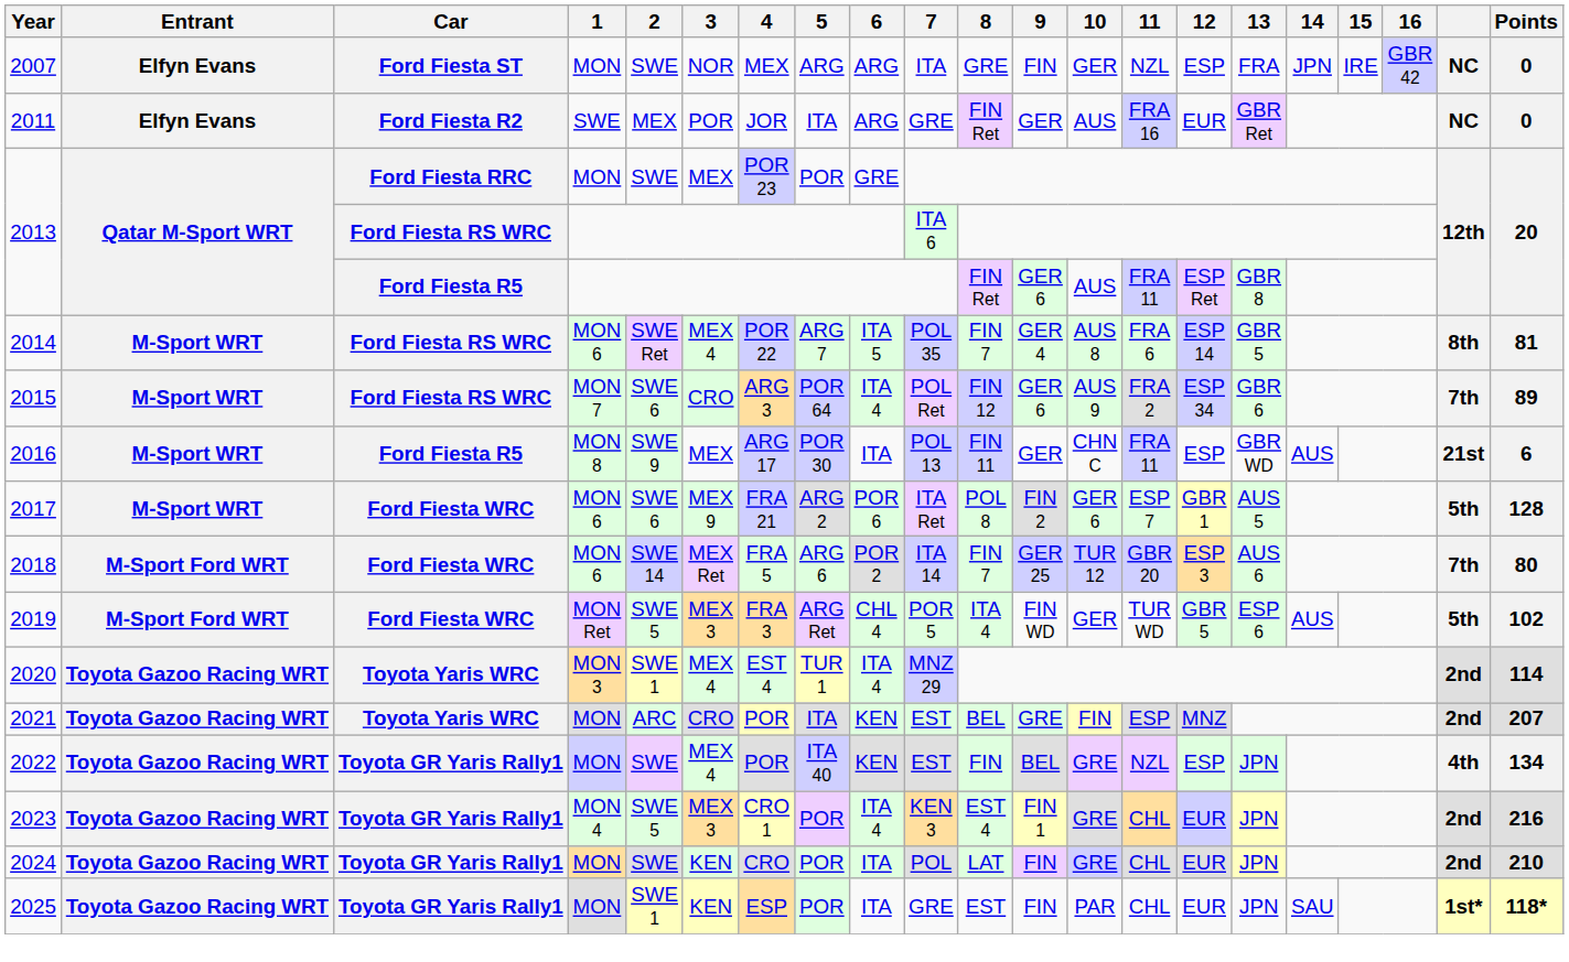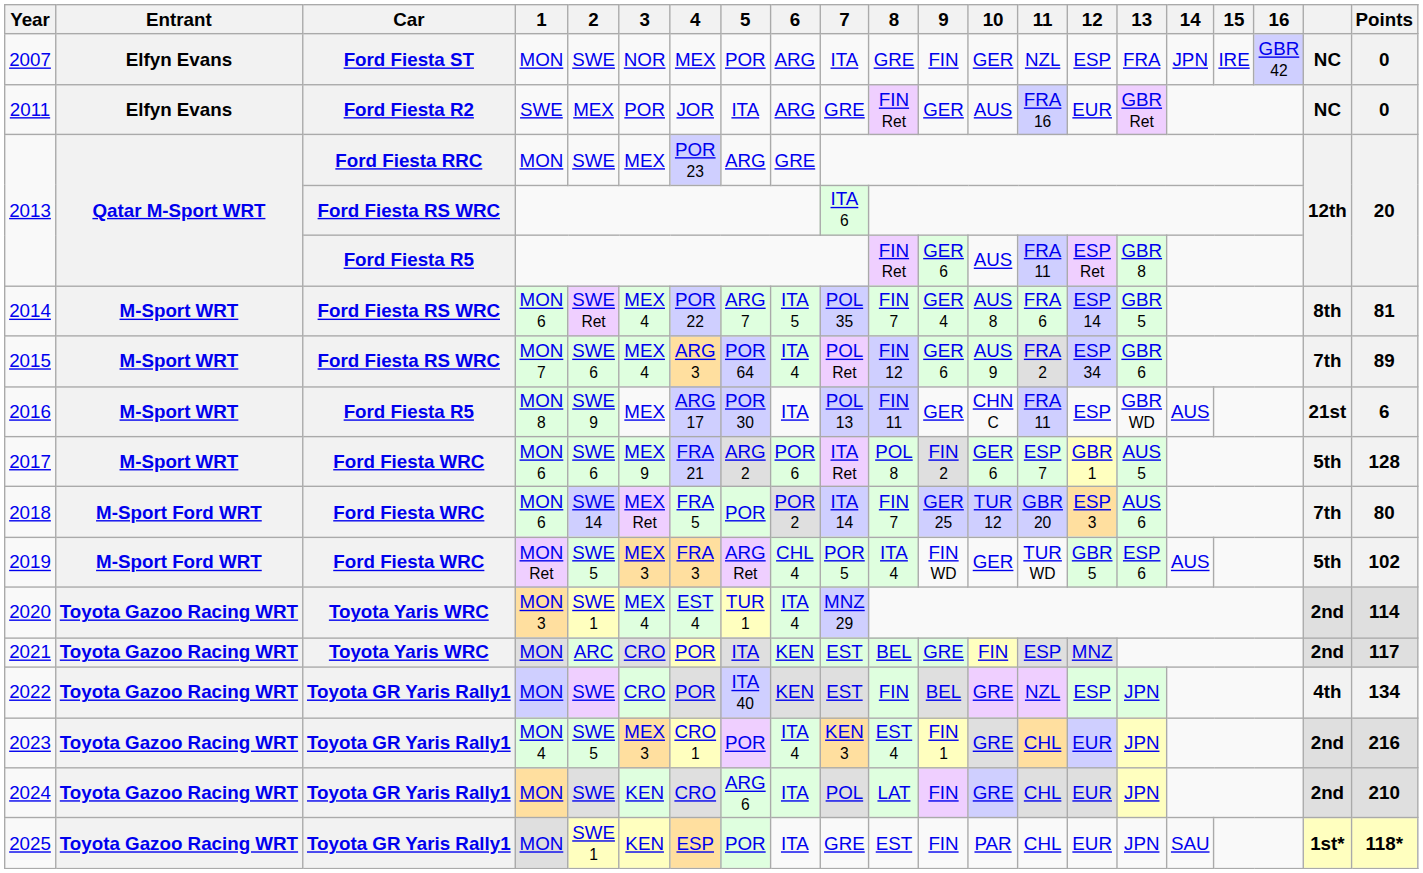2007 | 5: ARG -> POR
2013 / Ford Fiesta RRC | 5: POR -> ARG
2015 | 3: CRO -> MEX 4
2018 | 5: ARG 6 -> POR
2021 | Points: 207 -> 117
2022 | 3: MEX 4 -> CRO
2024 | 5: POR -> ARG 6
